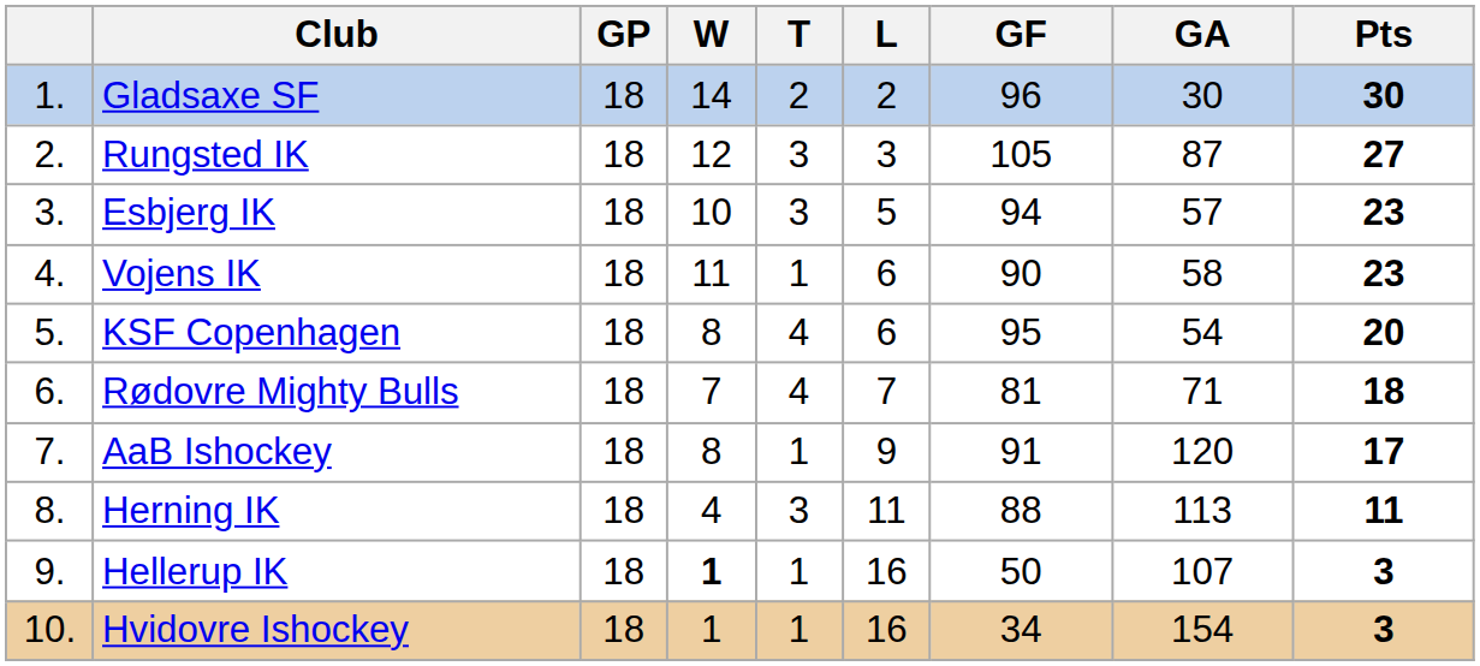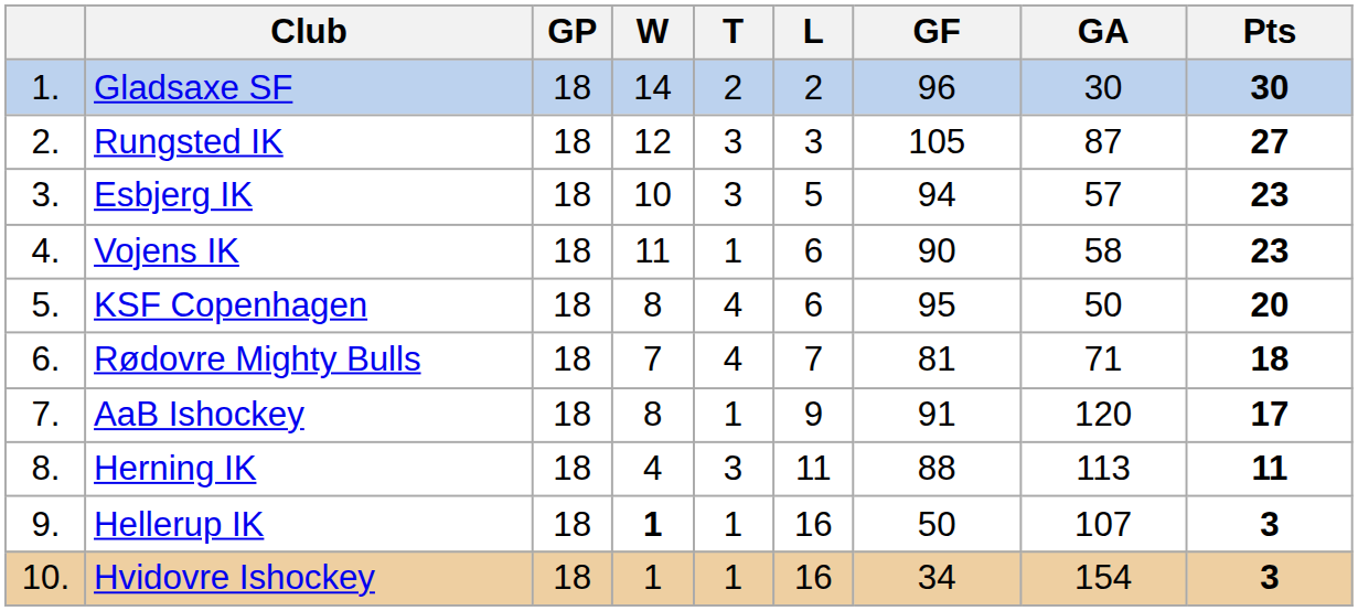KSF Copenhagen | GA: 54 -> 50
